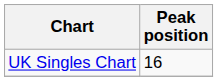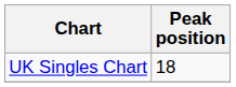UK Singles Chart | Peak position: 16 -> 18
